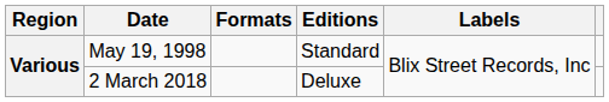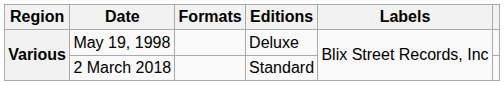May 19, 1998 | Editions: Standard -> Deluxe
2 March 2018 | Editions: Deluxe -> Standard
